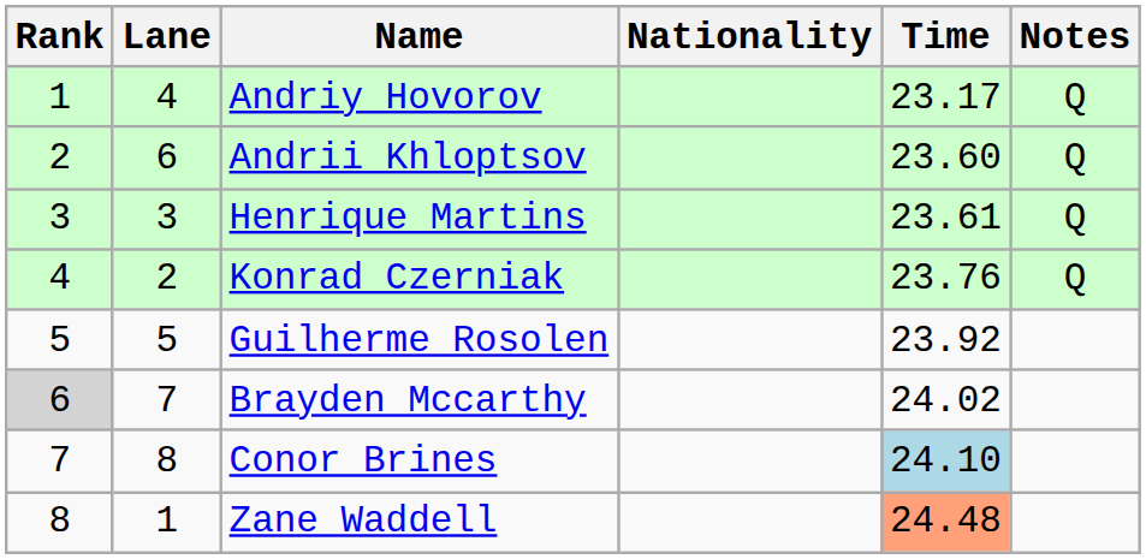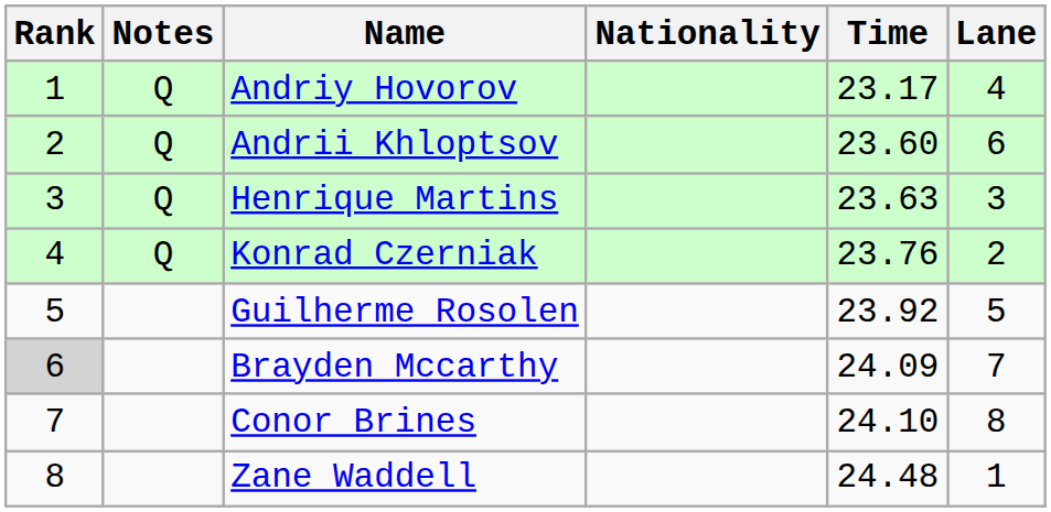columns swapped: Lane <-> Notes
Henrique Martins | Time: 23.61 -> 23.63
Brayden Mccarthy | Time: 24.02 -> 24.09
Conor Brines | Time: lightblue background -> no background
Zane Waddell | Time: lightsalmon background -> no background
